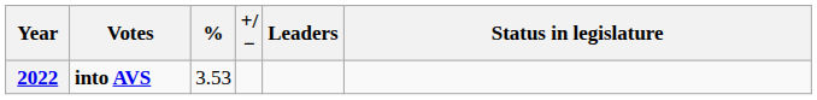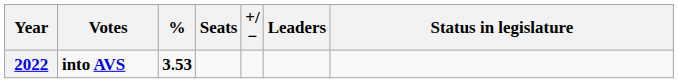+ column: Seats
2022 | %: normal -> bold
